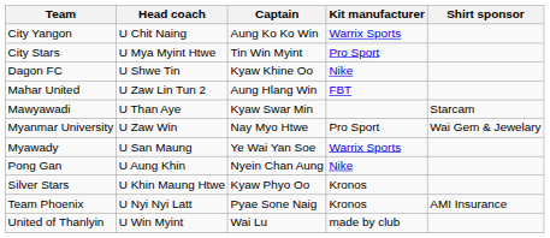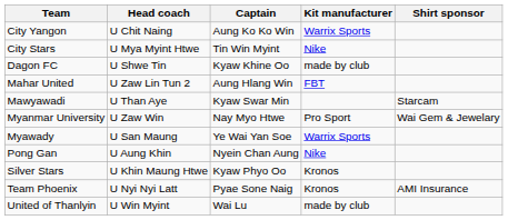City Stars | Kit manufacturer: Pro Sport -> Nike
Dagon FC | Kit manufacturer: Nike -> made by club
